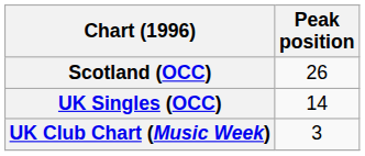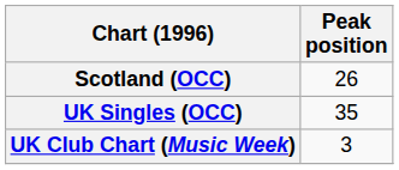UK Singles (OCC) | Peak position: 14 -> 35
